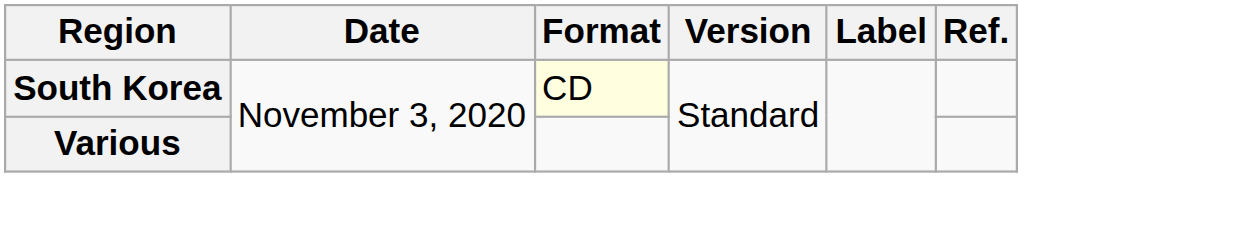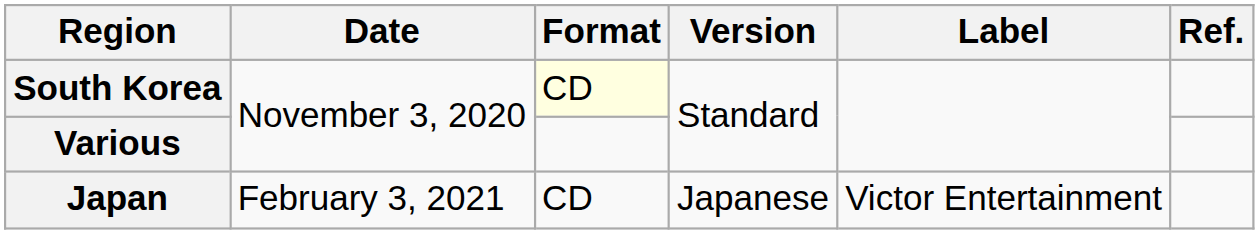+ row: Japan | February 3, 2021 | CD | Japanese | Victor Entertainment
